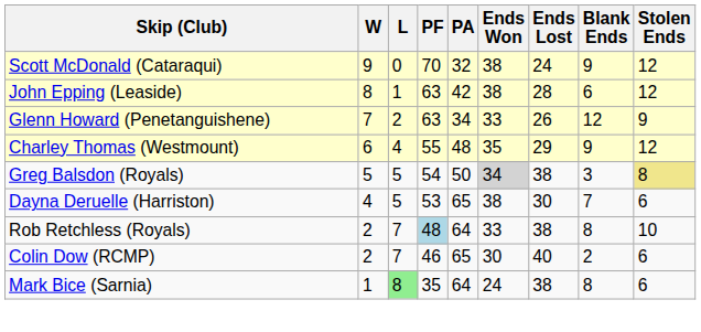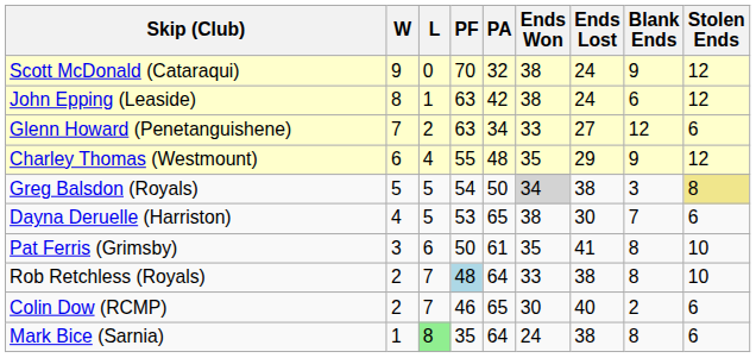John Epping (Leaside) | Ends Lost: 28 -> 24
Glenn Howard (Penetanguishene) | Ends Lost: 26 -> 27
Glenn Howard (Penetanguishene) | Stolen Ends: 9 -> 6
+ row: Pat Ferris (Grimsby) | 3 | 6 | 50 | 61 | 35 | 41 | 8 | 10
